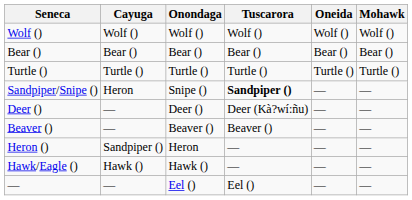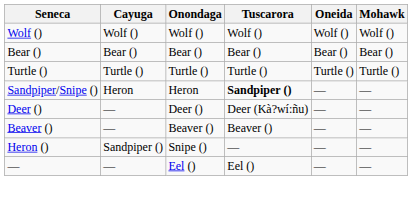Sandpiper/Snipe () | Onondaga: Snipe () -> Heron
Heron () | Onondaga: Heron -> Snipe ()
- row: Hawk/Eagle () | Hawk () | Hawk () | — | — | —
